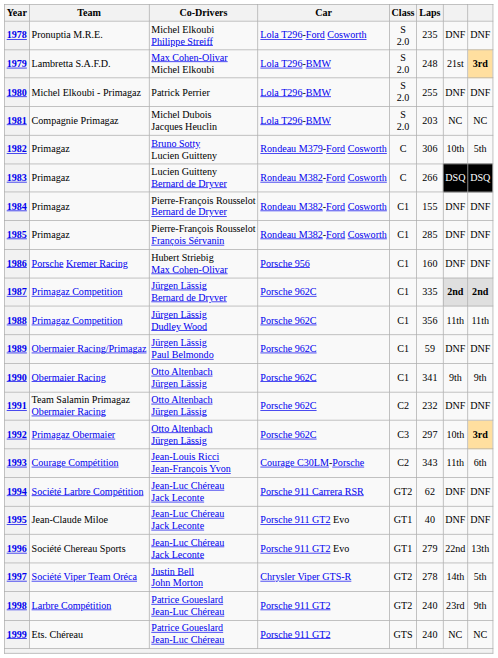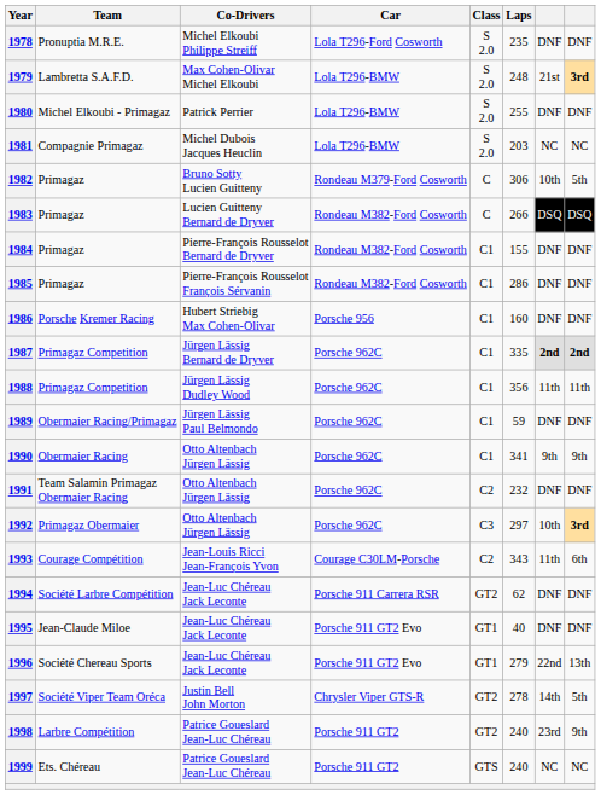1985 | Laps: 285 -> 286
